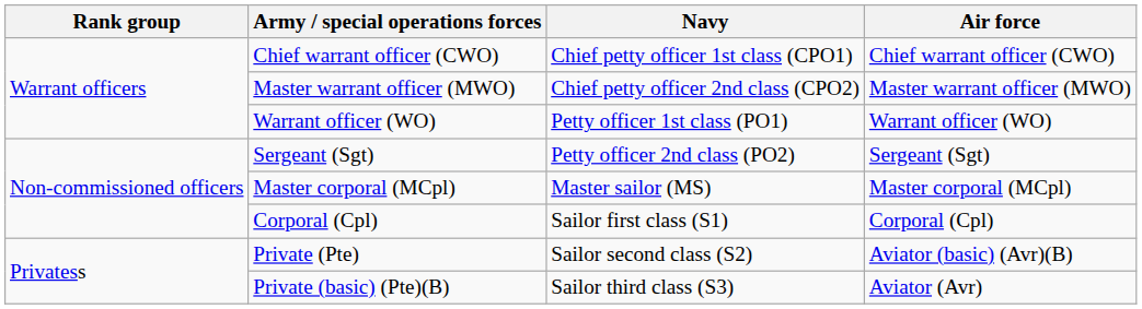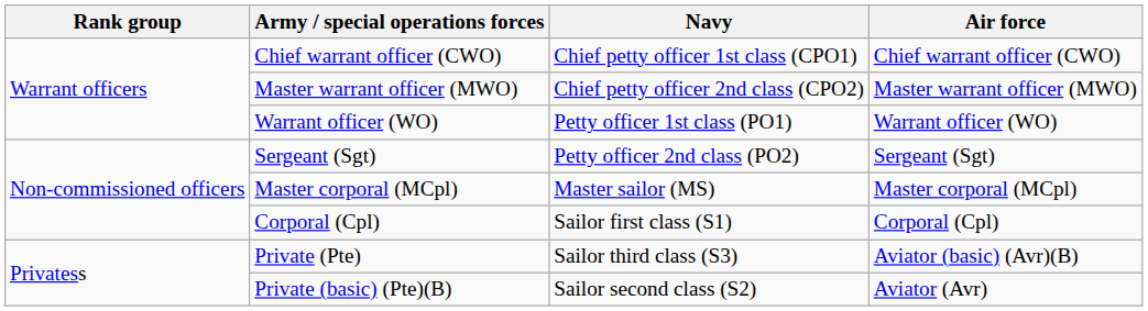Private (Pte) | Navy: Sailor second class (S2) -> Sailor third class (S3)
Private (basic) (Pte)(B) | Navy: Sailor third class (S3) -> Sailor second class (S2)
